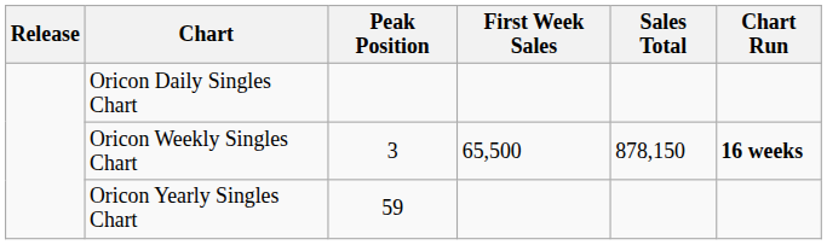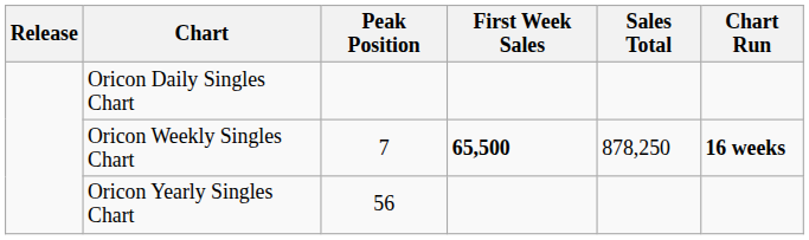Oricon Weekly Singles Chart | Peak Position: 3 -> 7
Oricon Weekly Singles Chart | First Week Sales: normal -> bold
Oricon Weekly Singles Chart | Sales Total: 878,150 -> 878,250
Oricon Yearly Singles Chart | Peak Position: 59 -> 56
